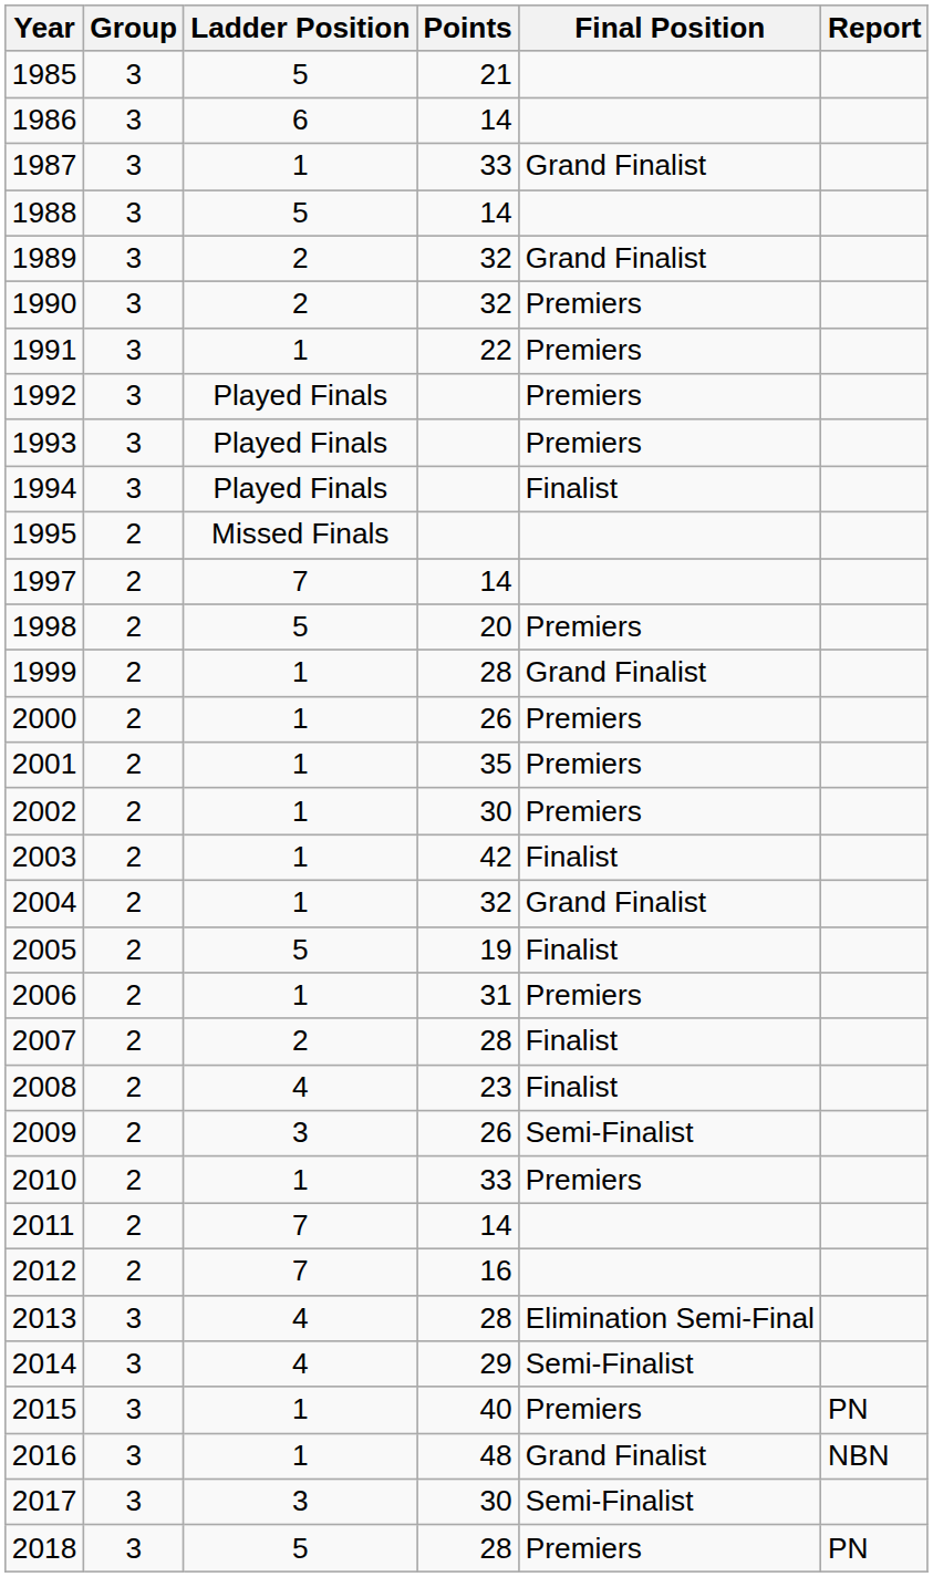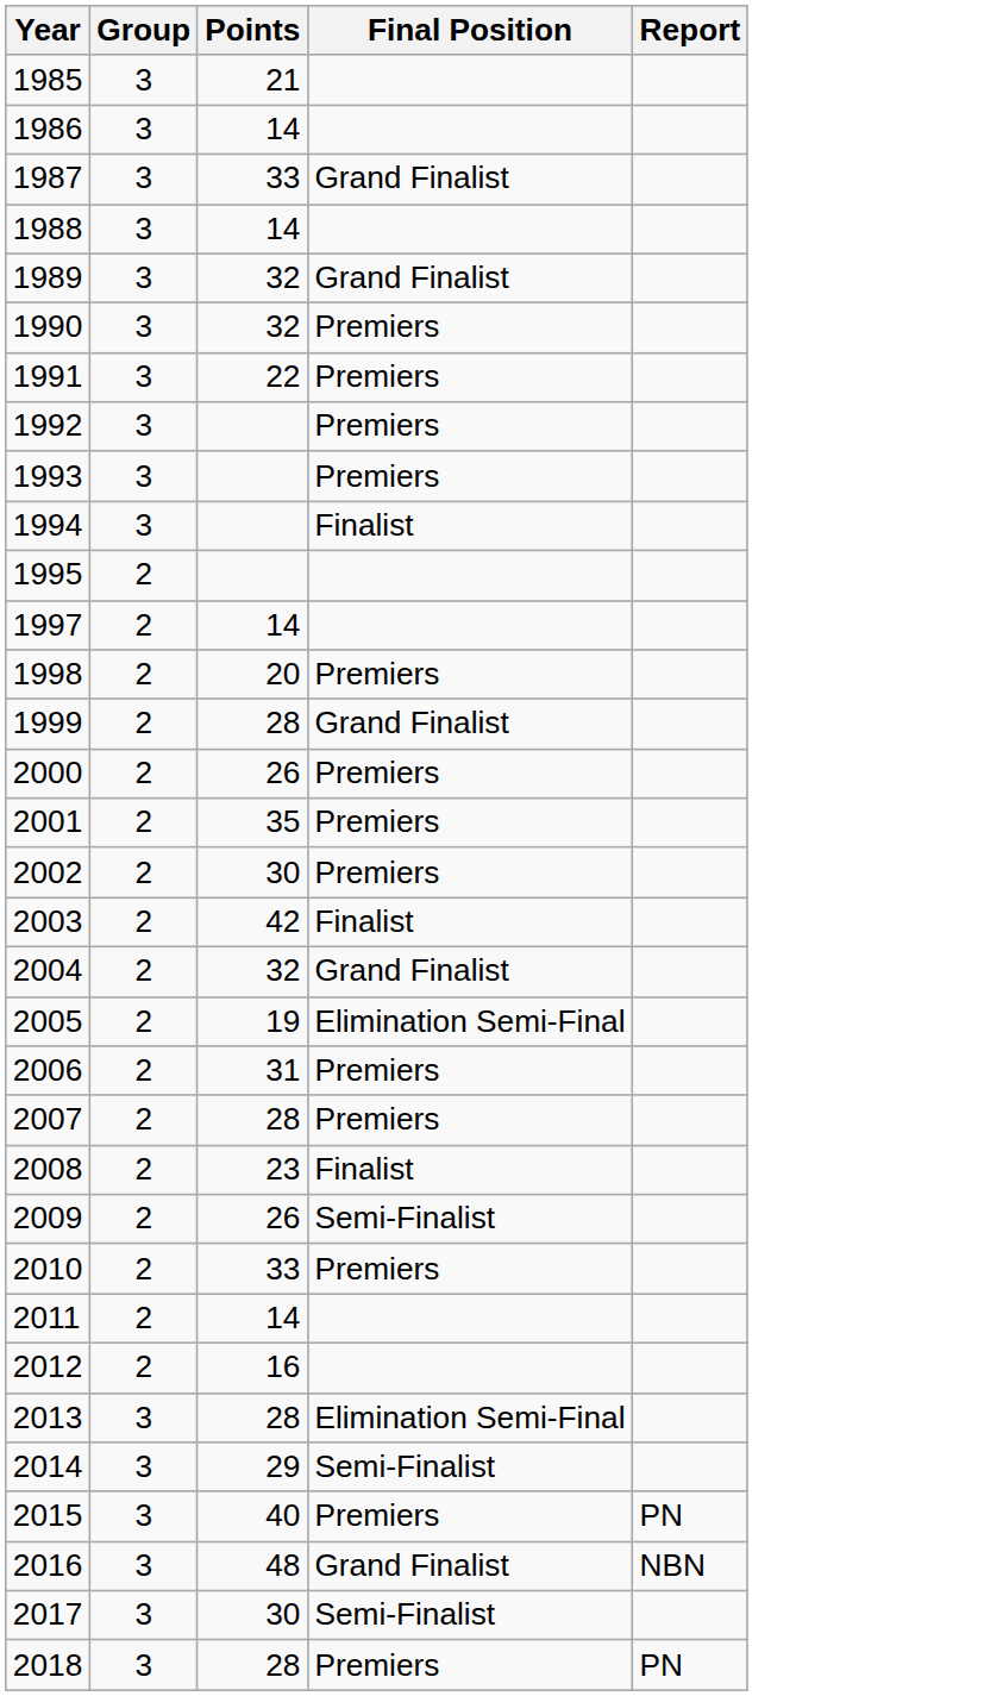- column: Ladder Position | 5 | 6 | 1 | 5 | 2 | 2 | 1 | Played Finals | Played Finals | Played Finals | Missed Finals | 7 | 5 | 1 | 1 | 1 | 1 | 1 | 1 | 5 | 1 | 2 | 4 | 3 | 1 | 7 | 7 | 4 | 4 | 1 | 1 | 3 | 5
2005 | Final Position: Finalist -> Elimination Semi-Final
2007 | Final Position: Finalist -> Premiers
